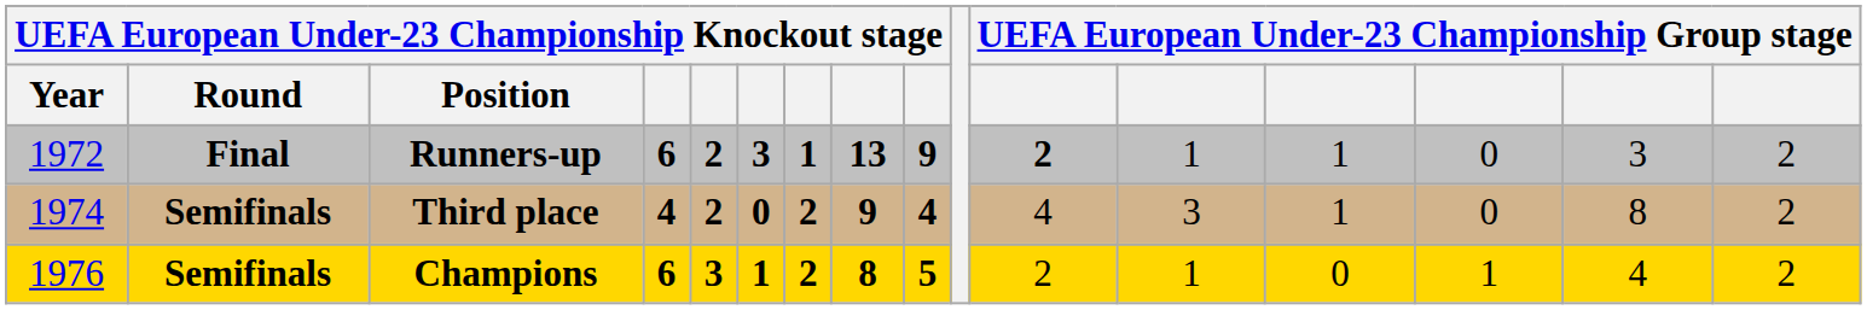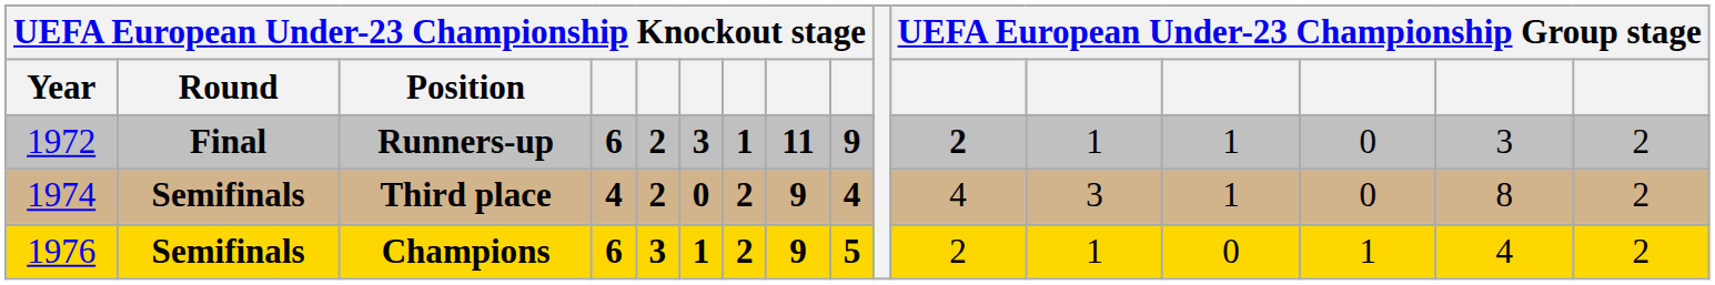Runners-up | column 8: 13 -> 11
Champions | column 8: 8 -> 9
